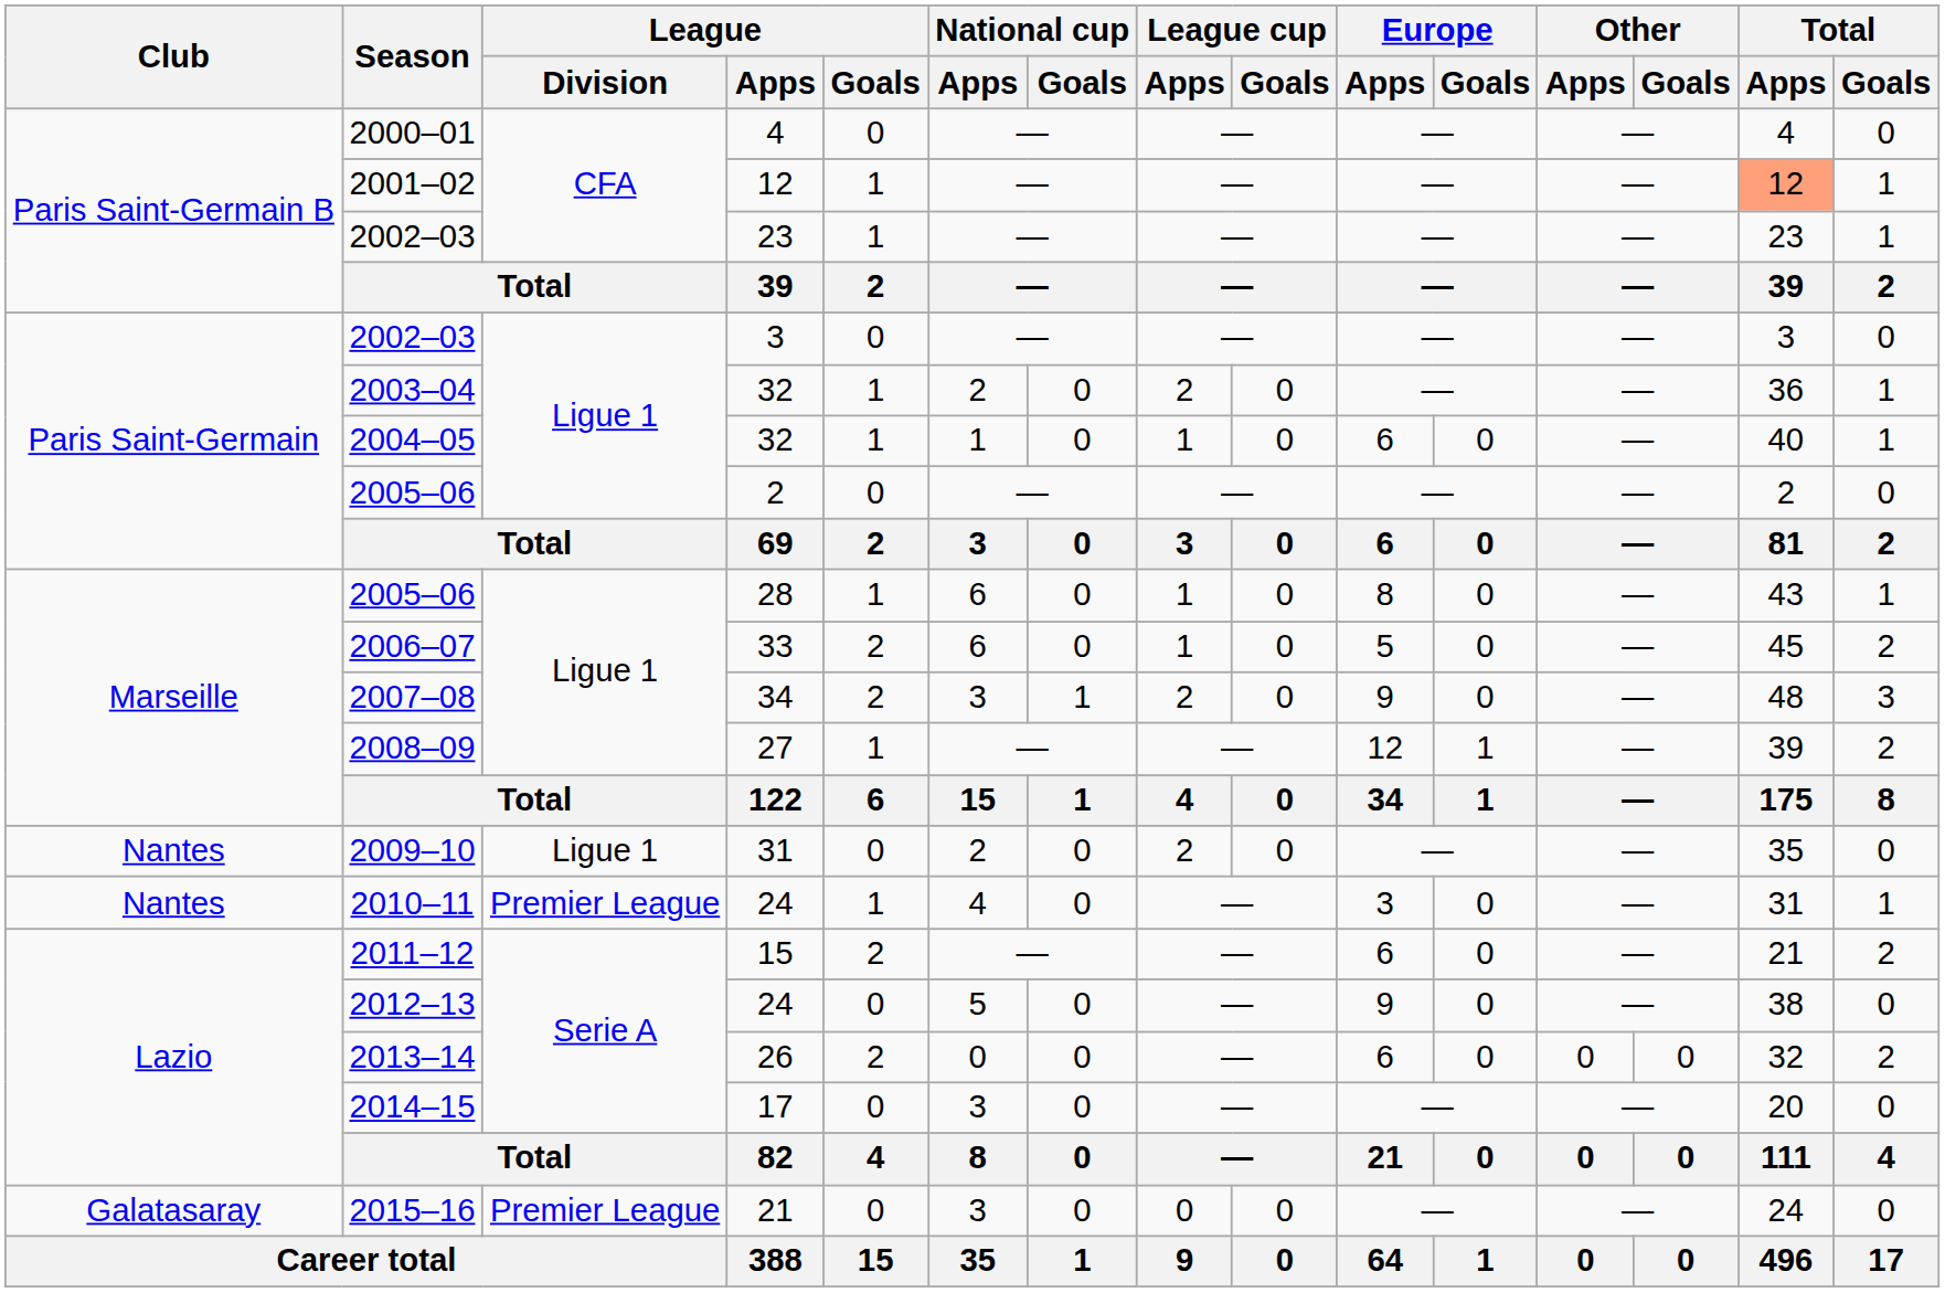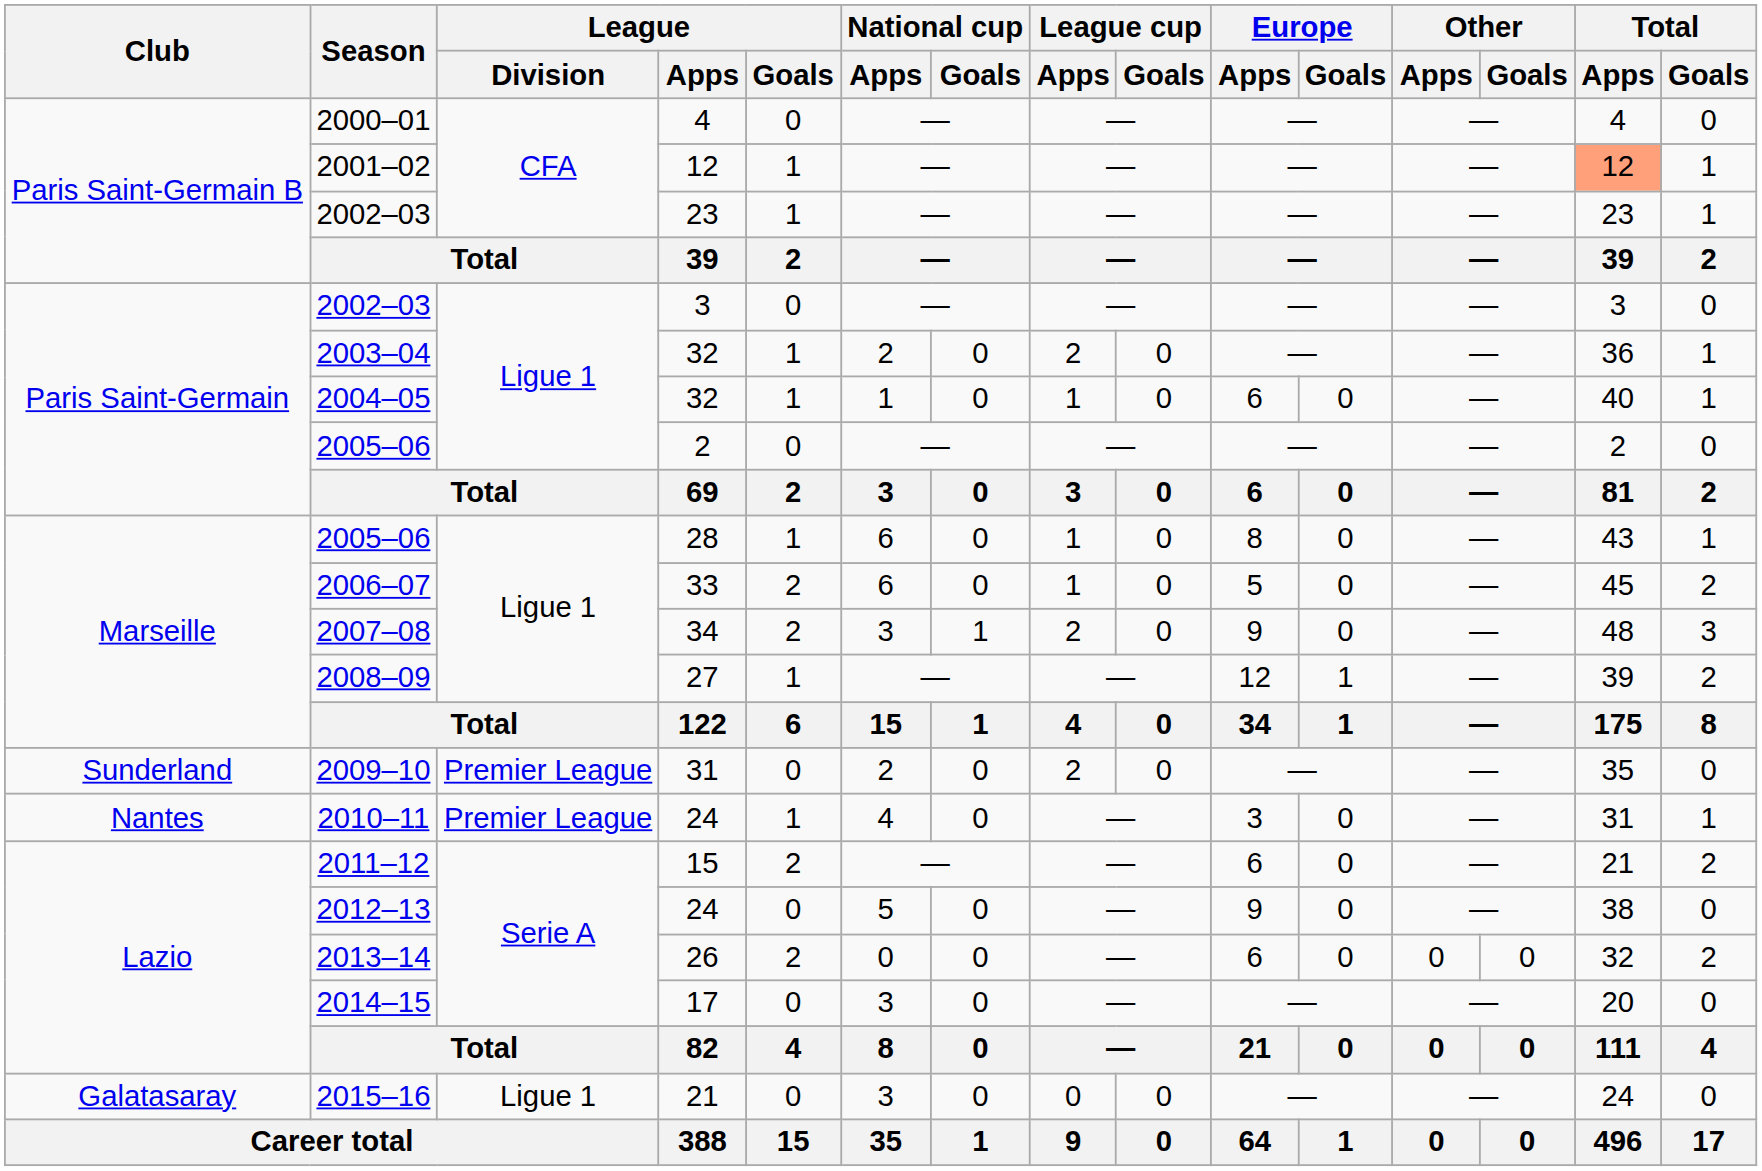2009–10 | Club: Nantes -> Sunderland
2009–10 | League / Division: Ligue 1 -> Premier League
2015–16 | League / Division: Premier League -> Ligue 1
